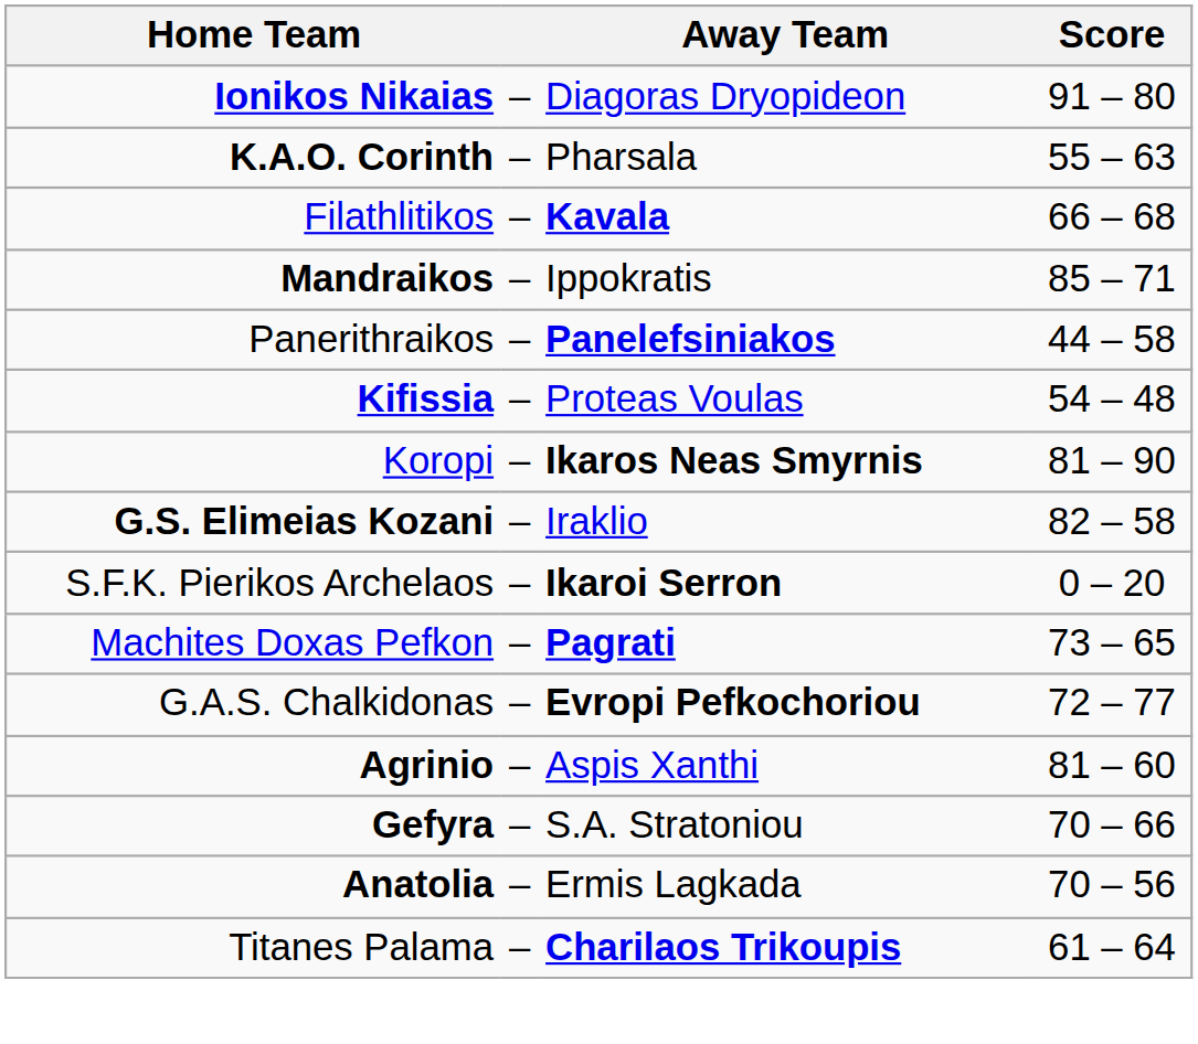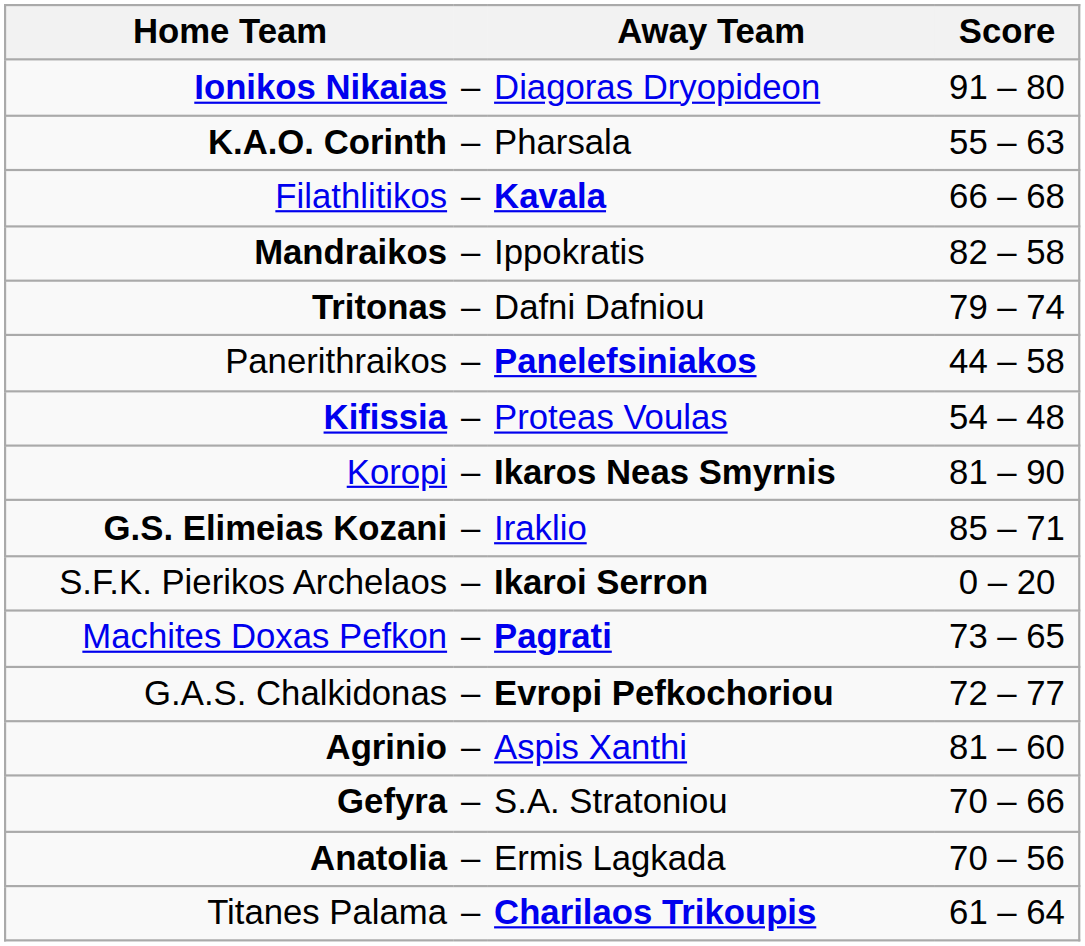Mandraikos | Score: 85 – 71 -> 82 – 58
+ row: Tritonas | – | Dafni Dafniou | 79 – 74
G.S. Elimeias Kozani | Score: 82 – 58 -> 85 – 71
